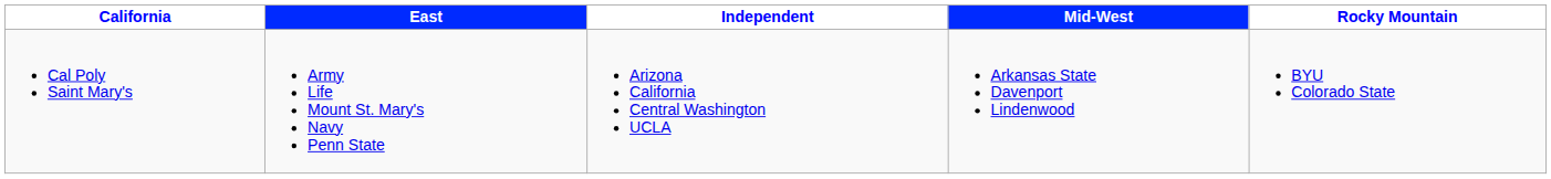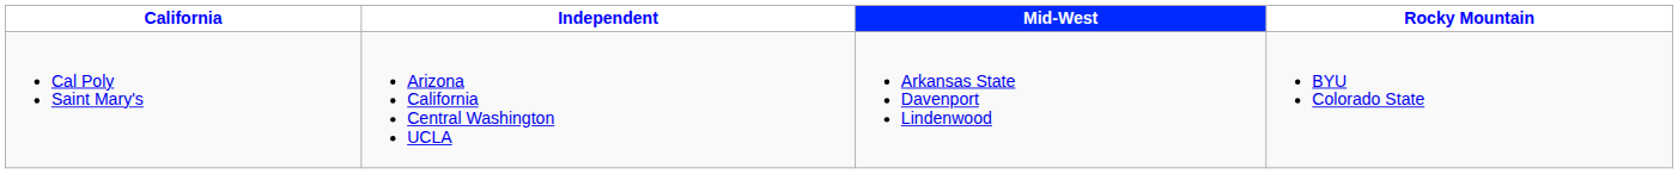- column: East | Army Life Mount St. Mary's Navy Penn State
